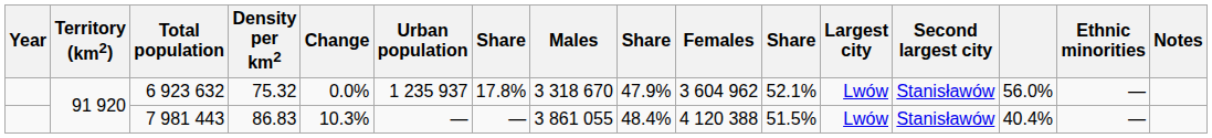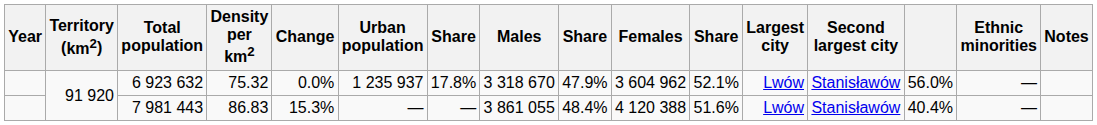7 981 443 | Change: 10.3% -> 15.3%
7 981 443 | column 11: 51.5% -> 51.6%
